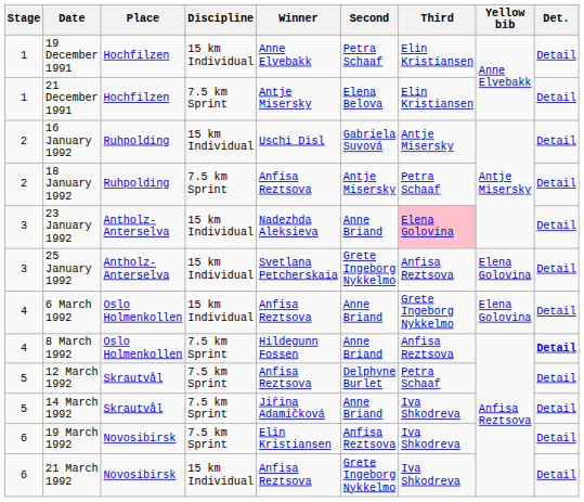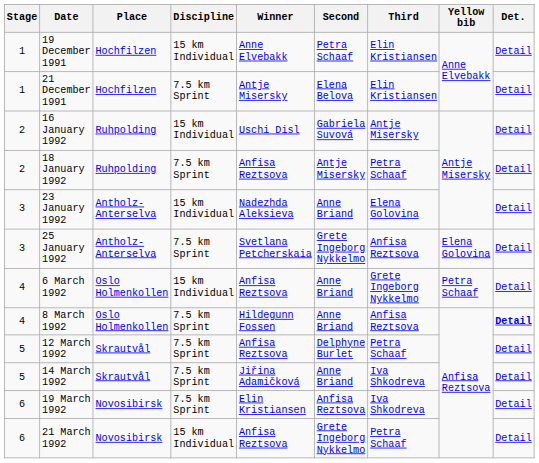23 January 1992 | Third: pink background -> no background
25 January 1992 | Discipline: 15 km Individual -> 7.5 km Sprint
6 March 1992 | Yellow bib: Elena Golovina -> Petra Schaaf
21 March 1992 | Third: Iva Shkodreva -> Petra Schaaf
